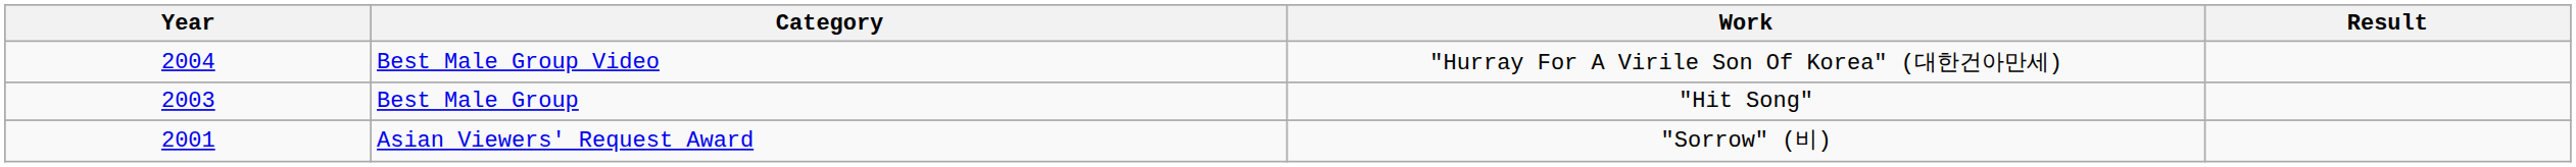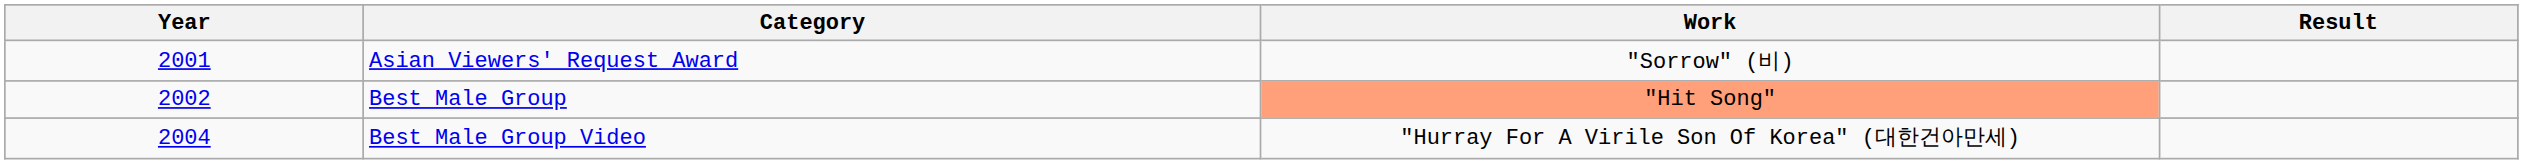rows swapped: Asian Viewers' Request Award <-> Best Male Group Video
Best Male Group | Year: 2003 -> 2002
Best Male Group | Work: no background -> lightsalmon background
